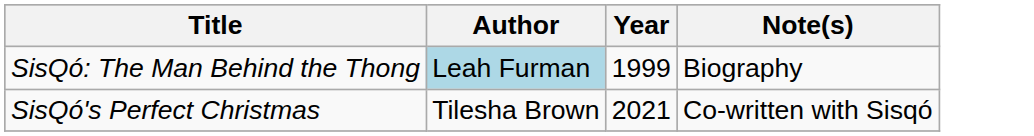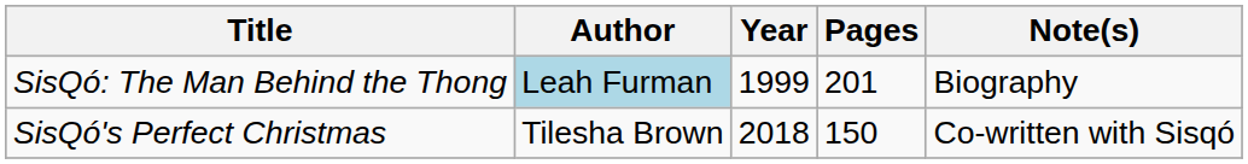+ column: Pages | 201 | 150
SisQó's Perfect Christmas | Year: 2021 -> 2018
